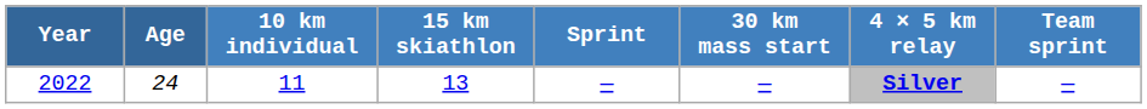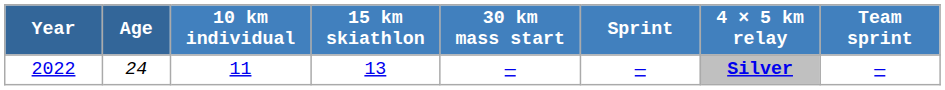columns swapped: 30 km mass start <-> Sprint
